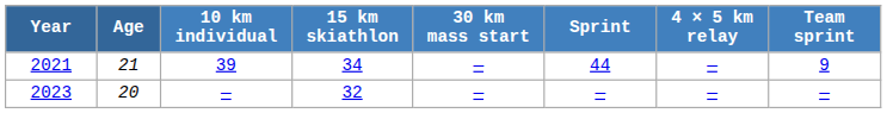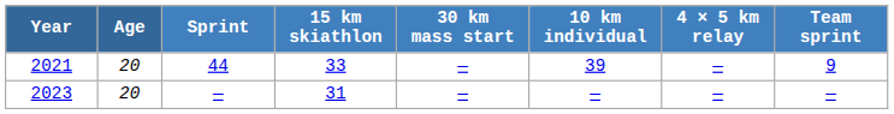columns swapped: 10 km individual <-> Sprint
2021 | Age: 21 -> 20
2021 | 15 km skiathlon: 34 -> 33
2023 | 15 km skiathlon: 32 -> 31
